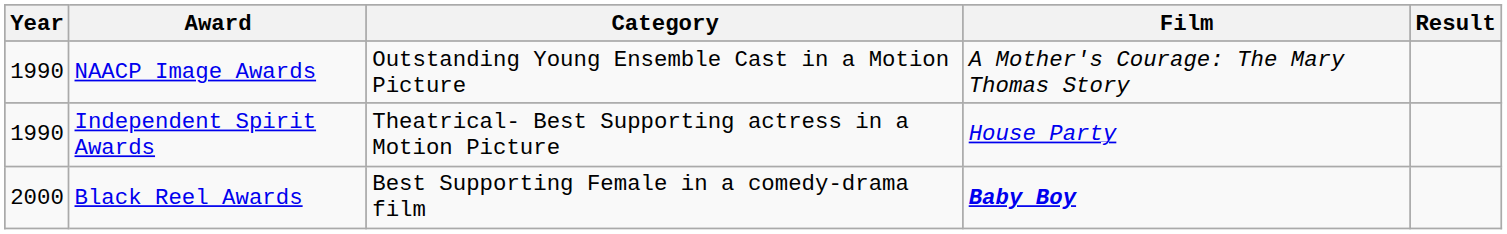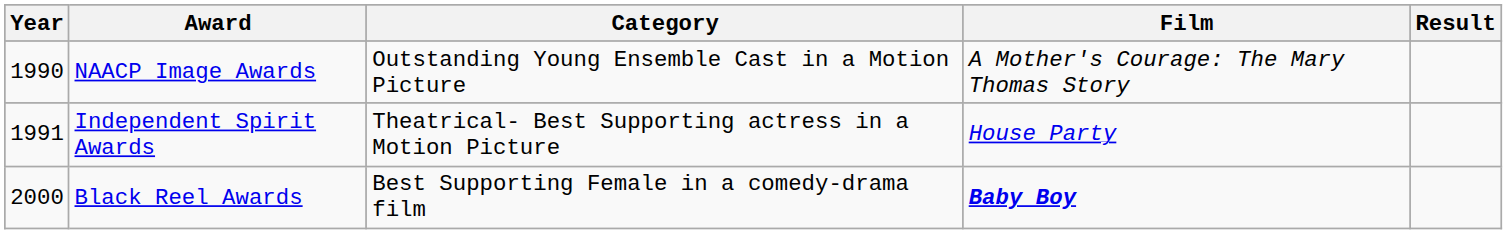Independent Spirit Awards | Year: 1990 -> 1991
